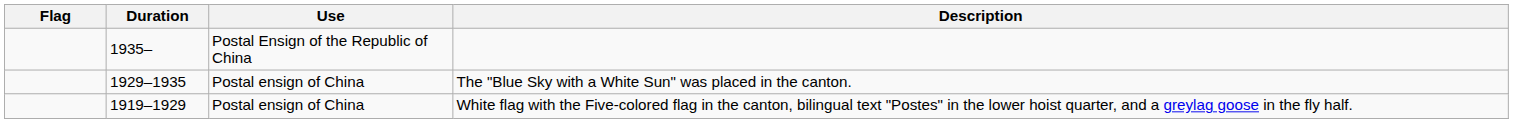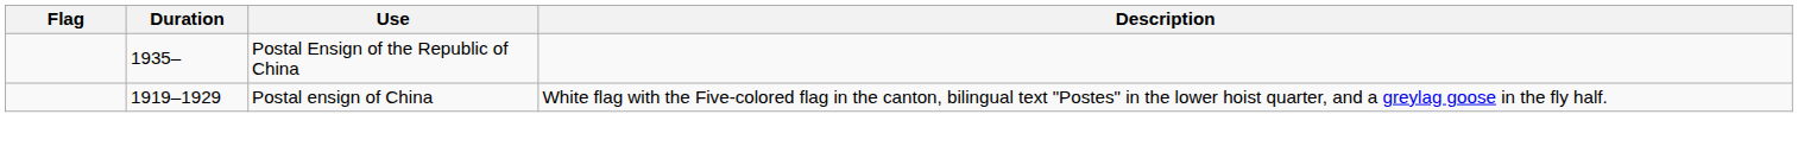- row: 1929–1935 | Postal ensign of China | The "Blue Sky with a White Sun" was placed in the canton.
